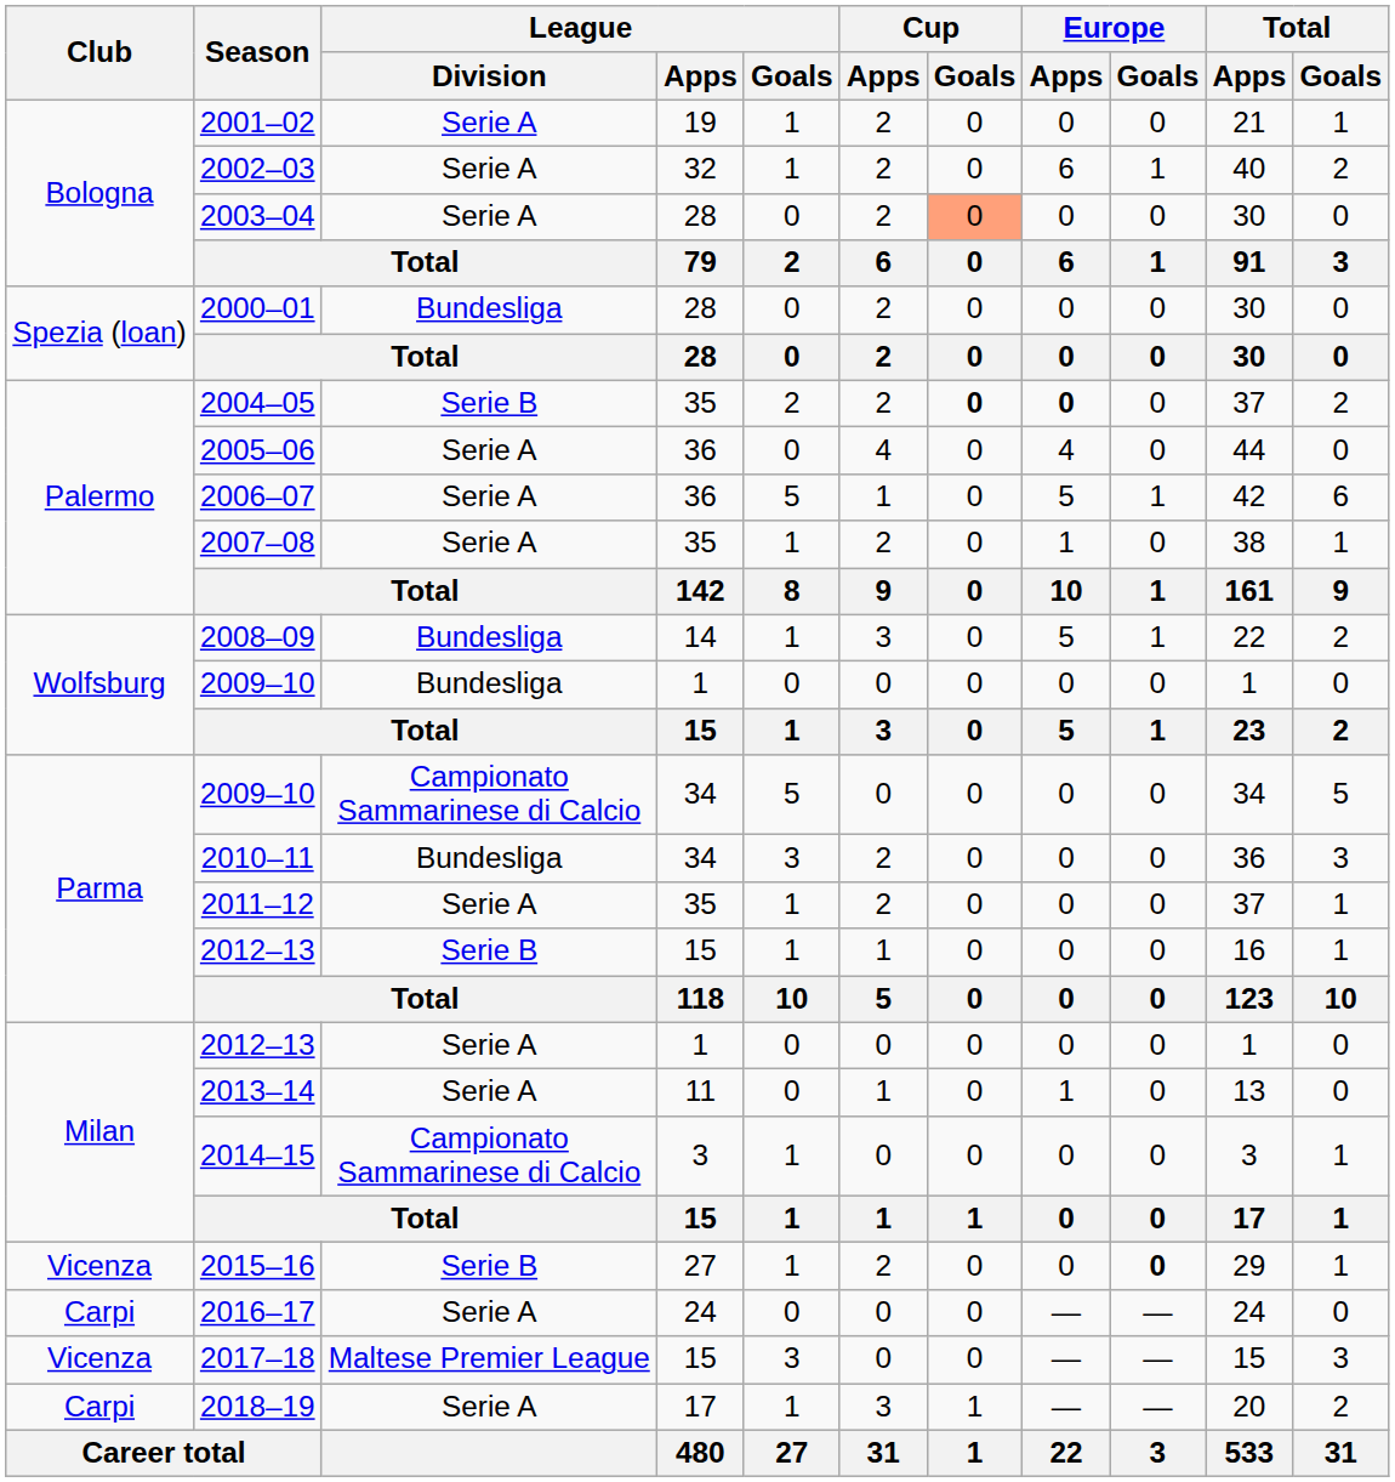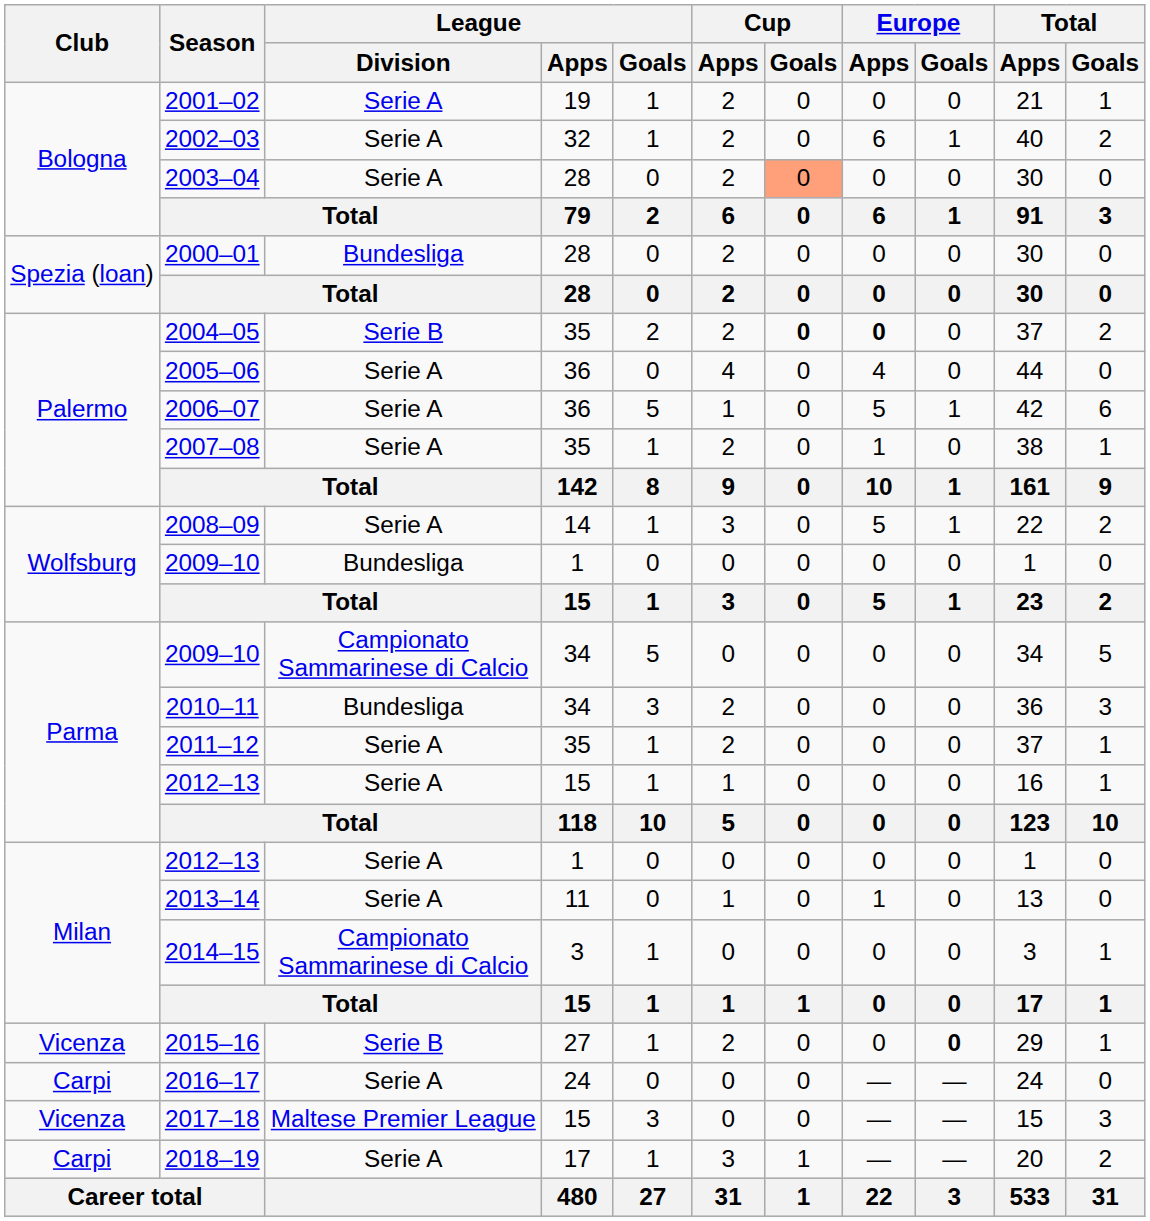2008–09 | League / Division: Bundesliga -> Serie A
2012–13 / 15 | League / Division: Serie B -> Serie A
